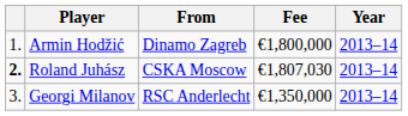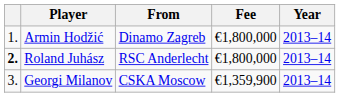Roland Juhász | From: CSKA Moscow -> RSC Anderlecht
Roland Juhász | Fee: €1,807,030 -> €1,800,000
Georgi Milanov | From: RSC Anderlecht -> CSKA Moscow
Georgi Milanov | Fee: €1,350,000 -> €1,359,900
